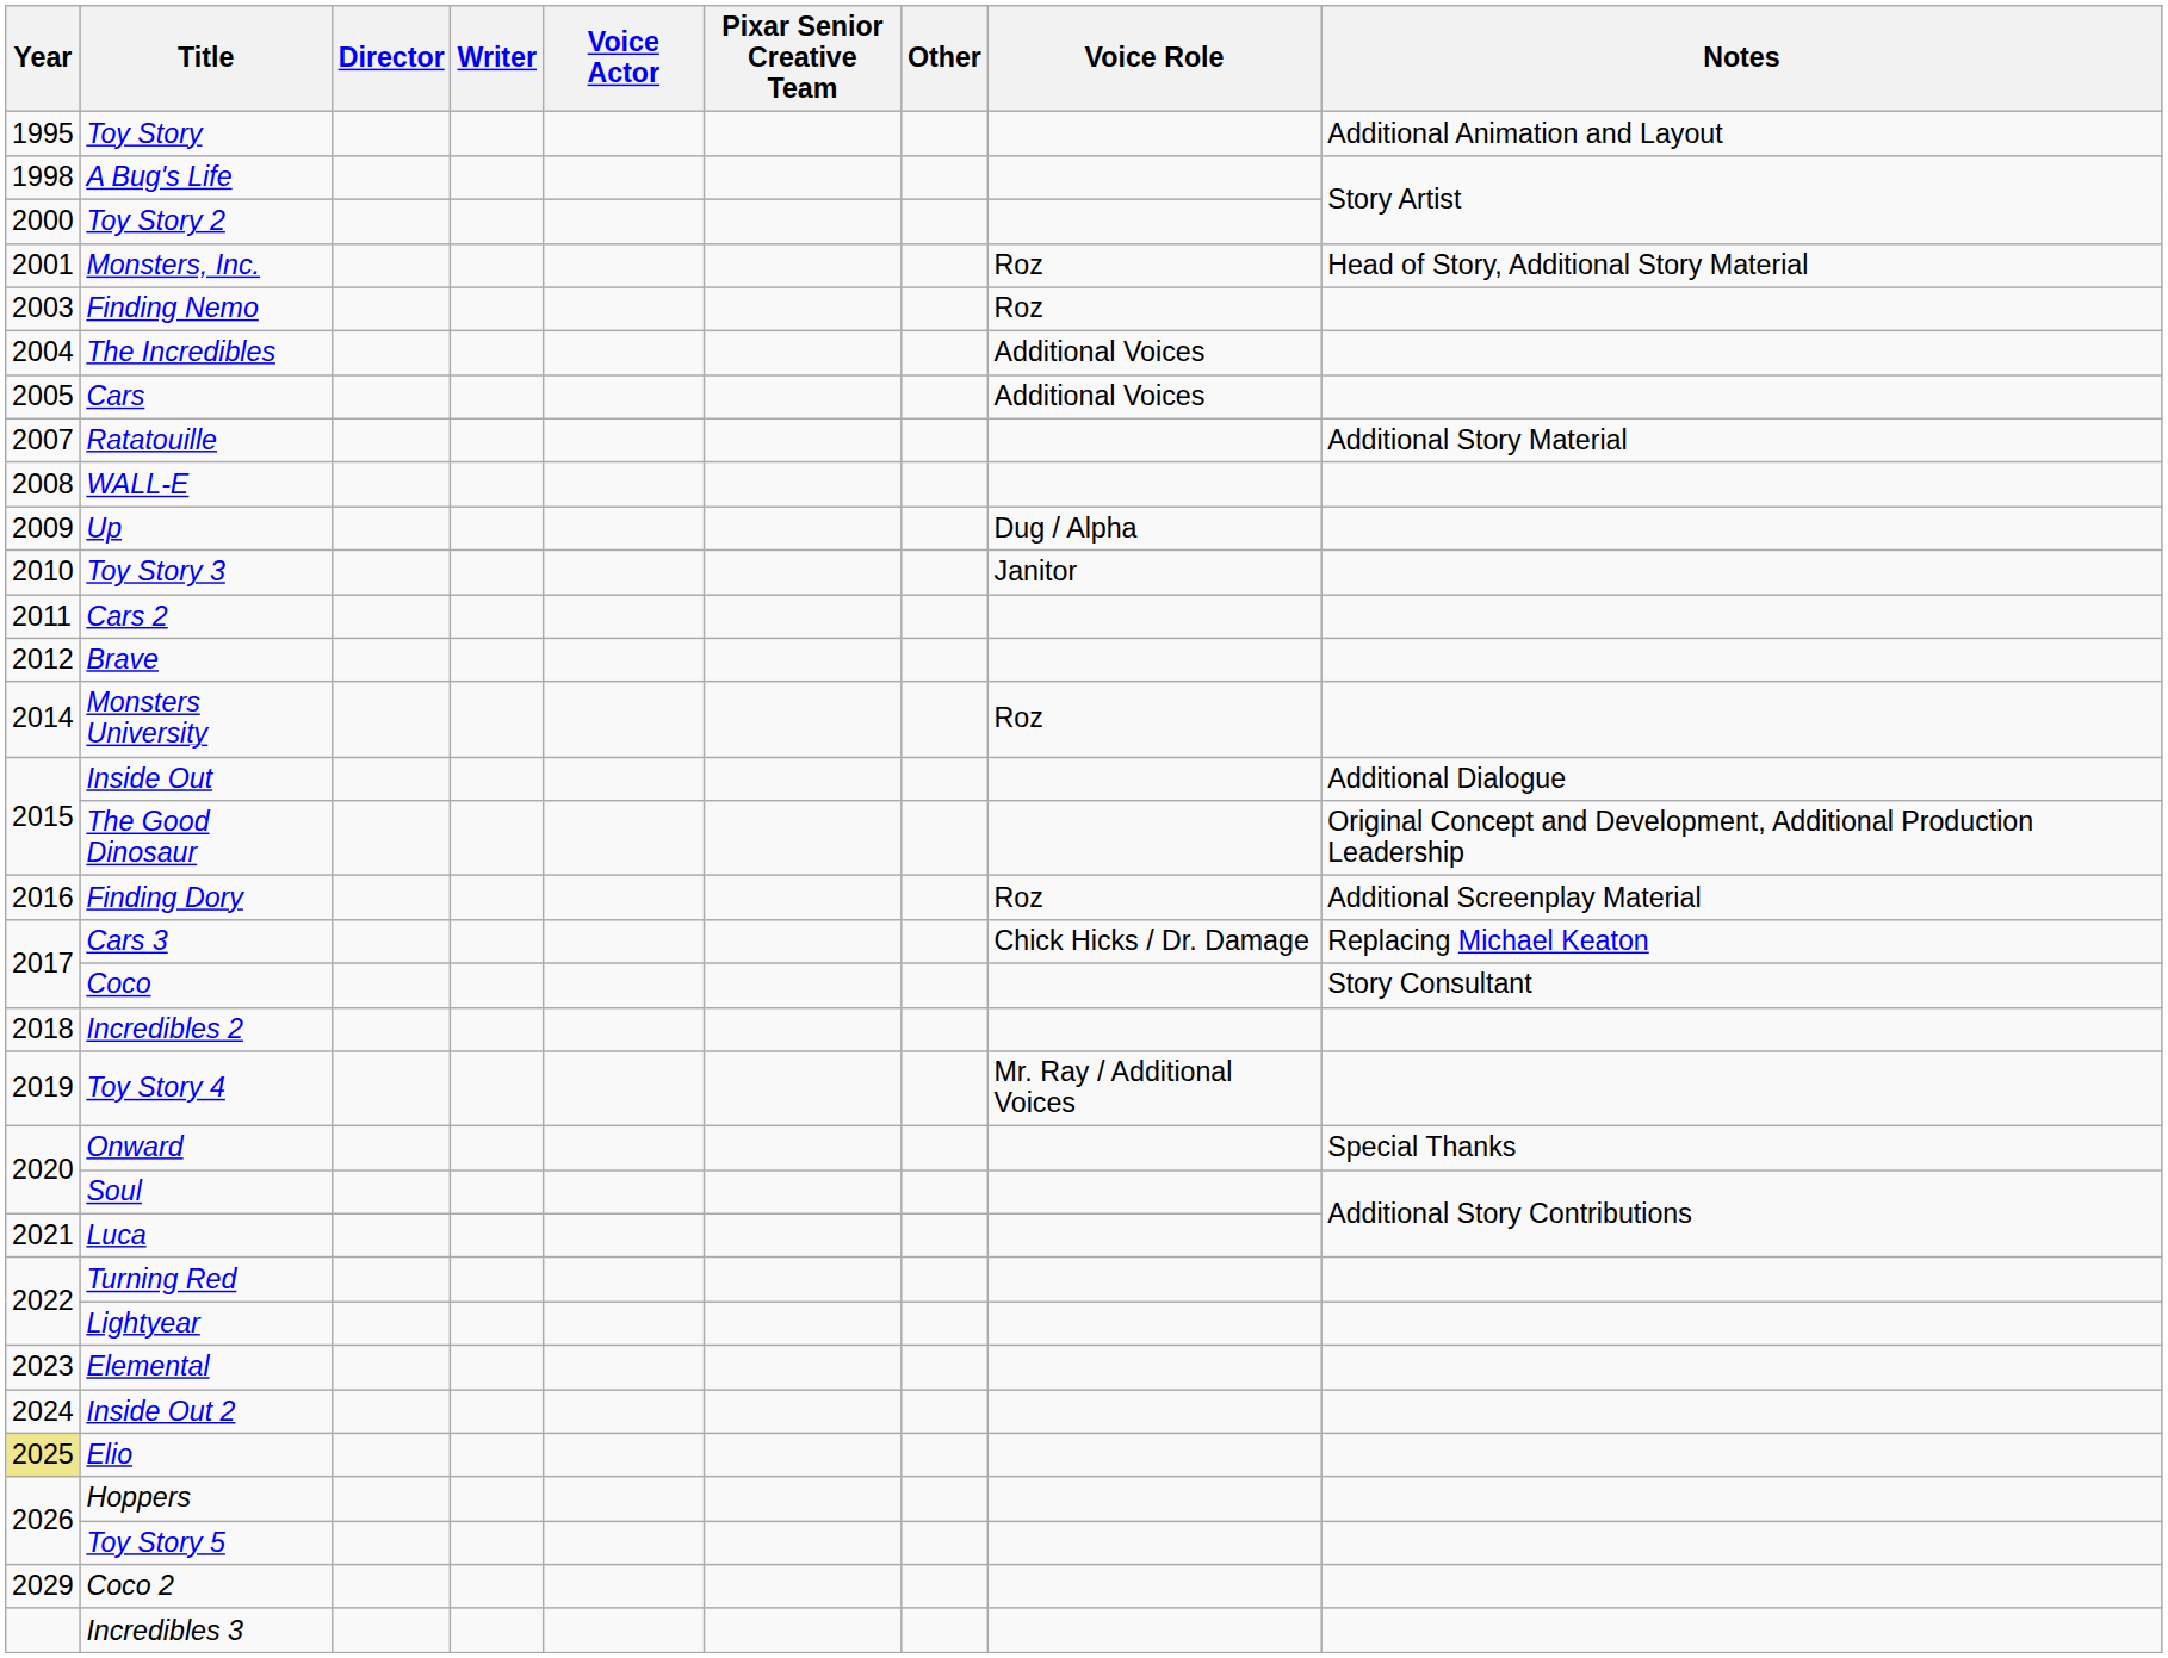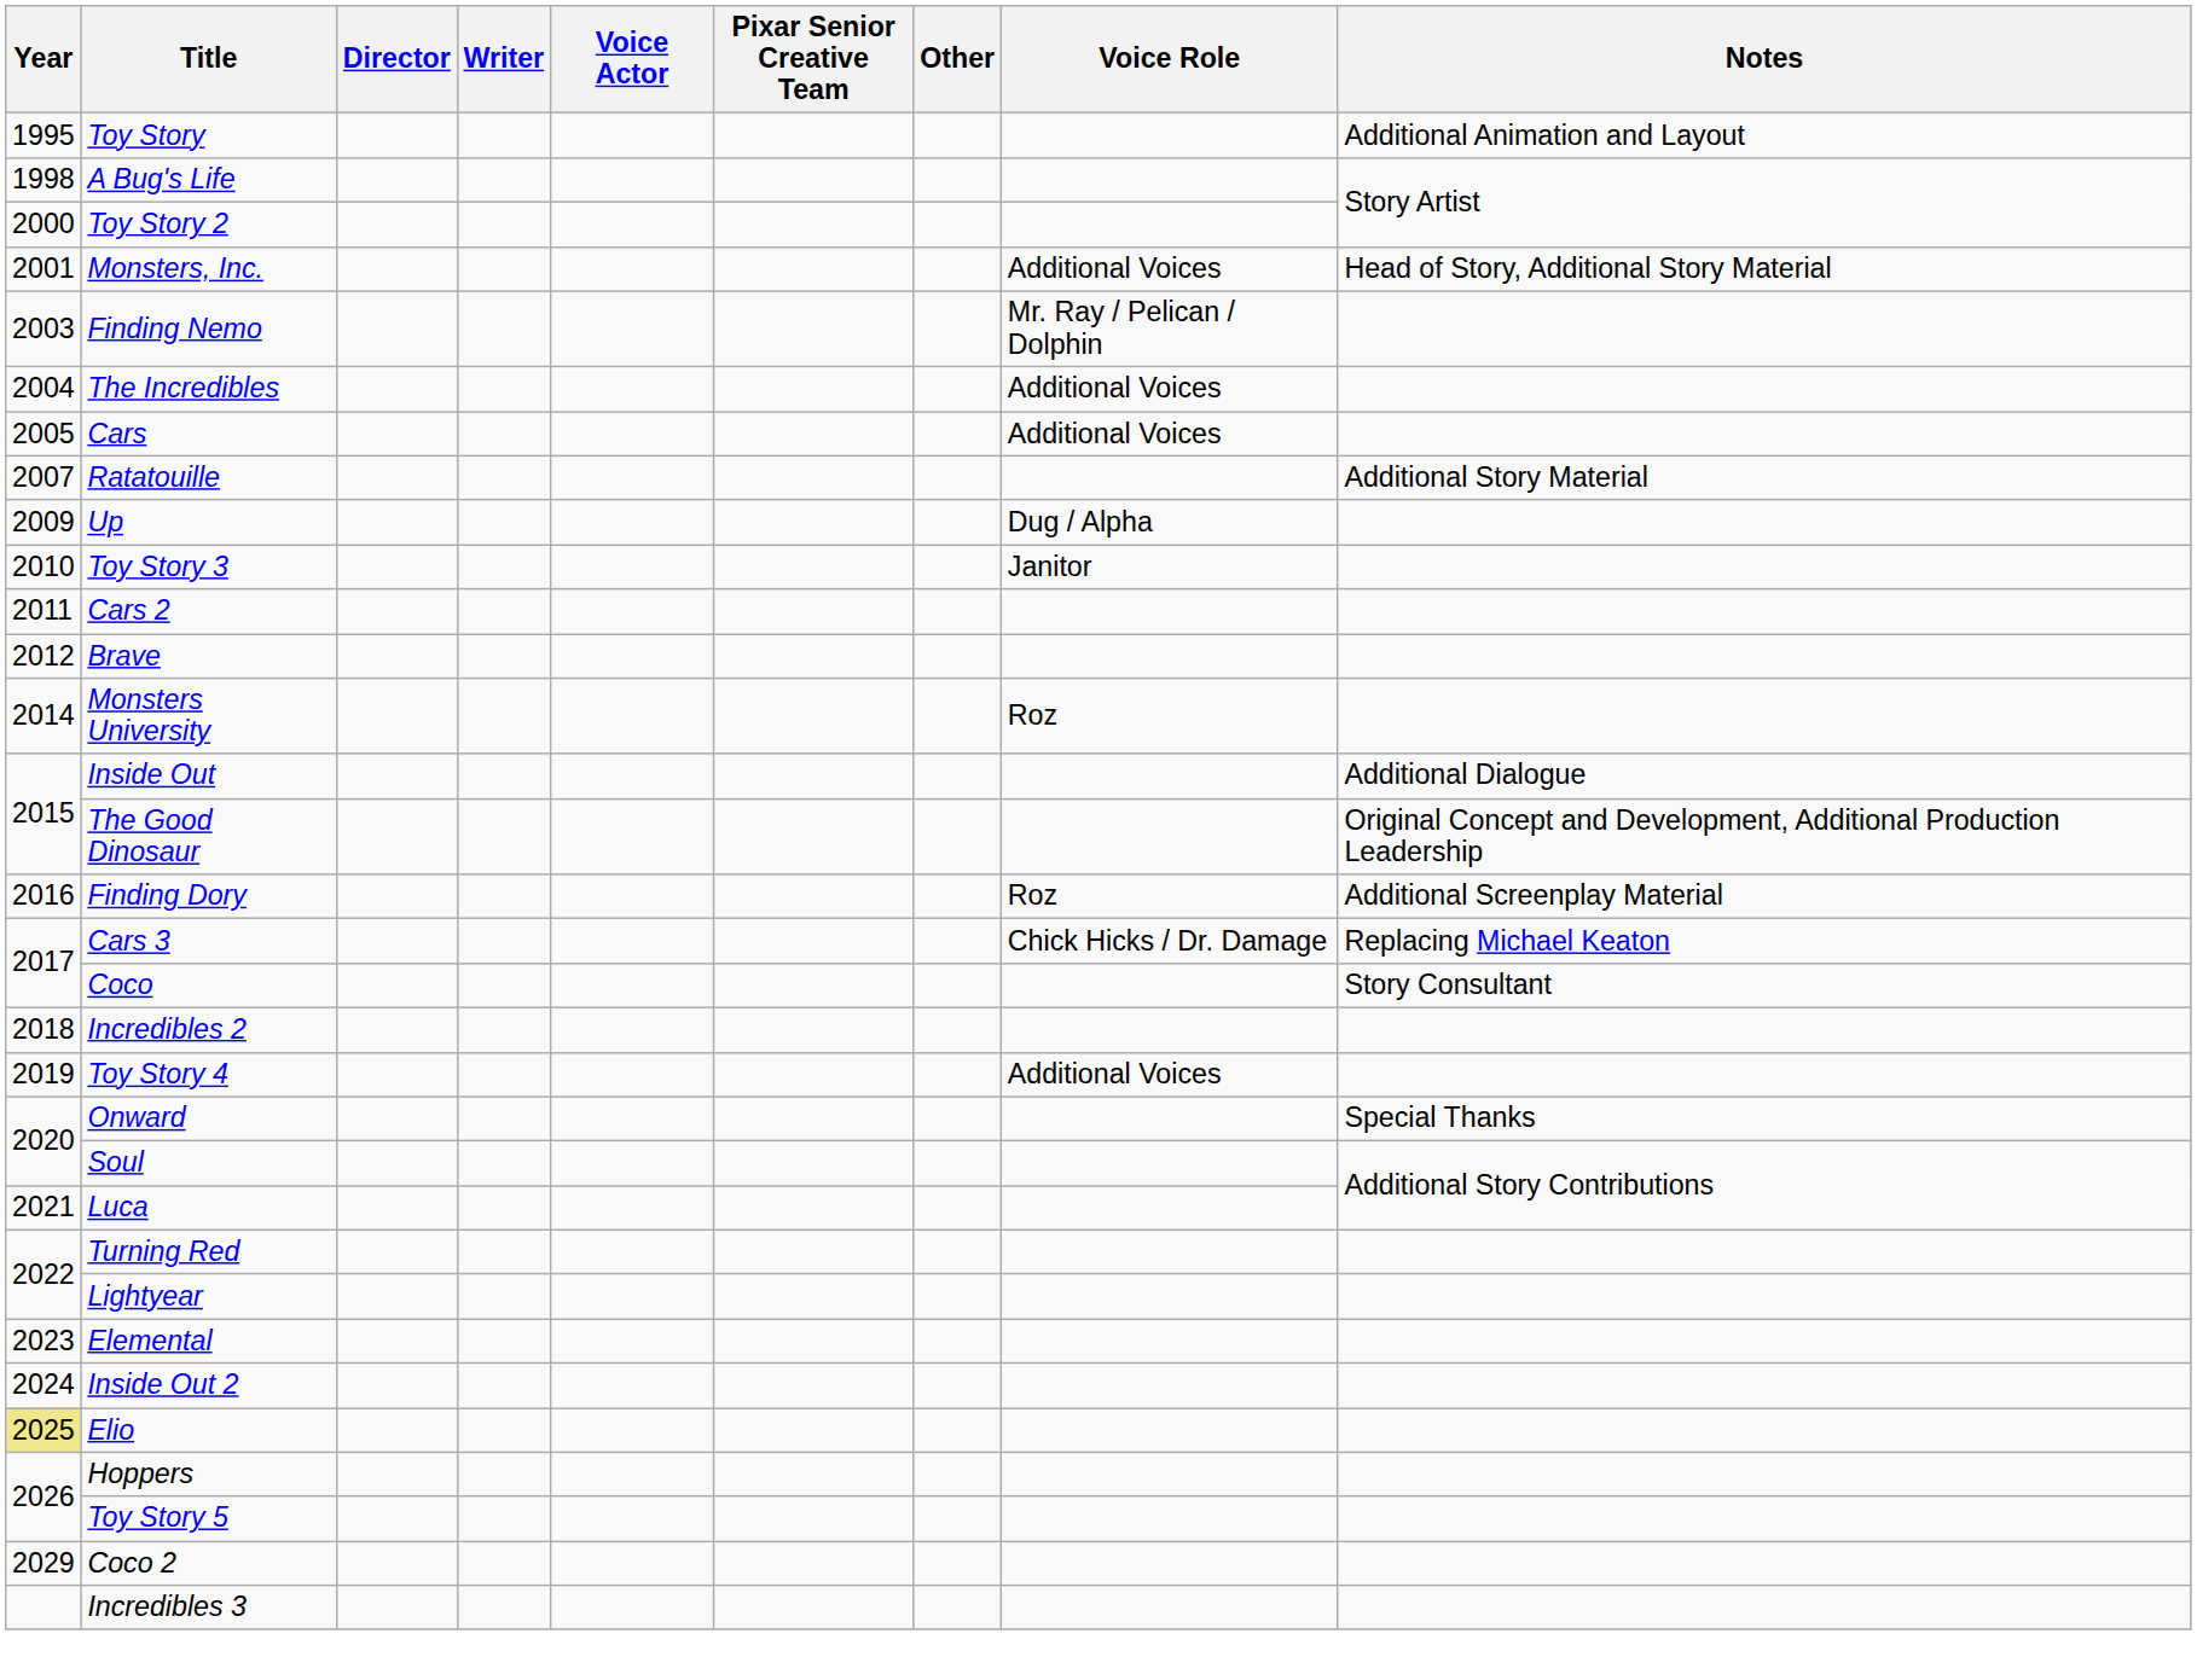Monsters, Inc. | Voice Role: Roz -> Additional Voices
Finding Nemo | Voice Role: Roz -> Mr. Ray / Pelican / Dolphin
- row: 2008 | WALL-E
Toy Story 4 | Voice Role: Mr. Ray / Additional Voices -> Additional Voices
